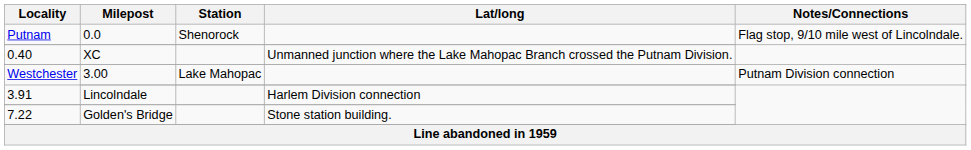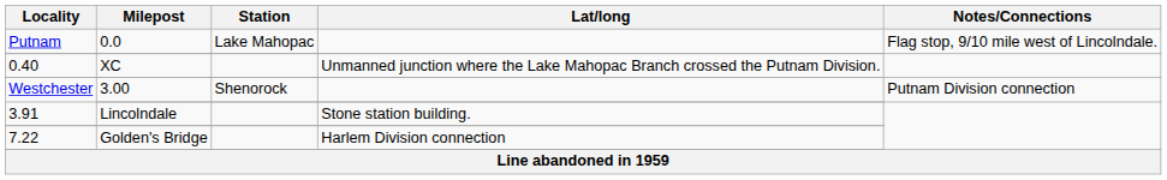0.0 | Station: Shenorock -> Lake Mahopac
3.00 | Station: Lake Mahopac -> Shenorock
Lincolndale | Lat/long: Harlem Division connection -> Stone station building.
Golden's Bridge | Lat/long: Stone station building. -> Harlem Division connection
